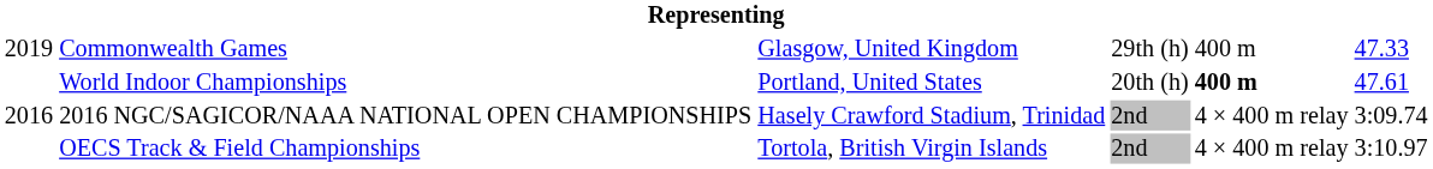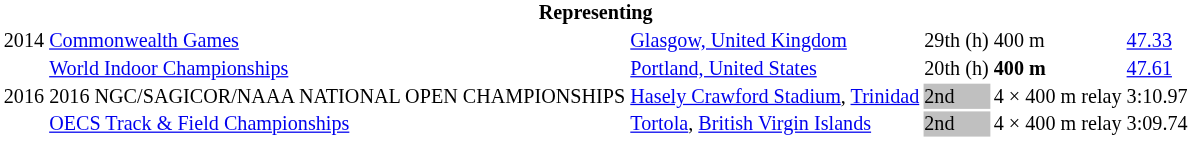Commonwealth Games | column 1: 2019 -> 2014
2016 NGC/SAGICOR/NAAA NATIONAL OPEN CHAMPIONSHIPS | column 6: 3:09.74 -> 3:10.97
OECS Track & Field Championships | column 6: 3:10.97 -> 3:09.74
